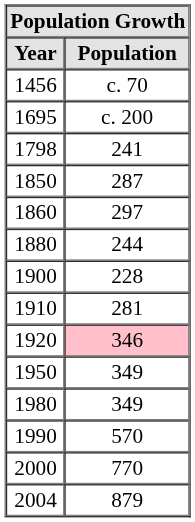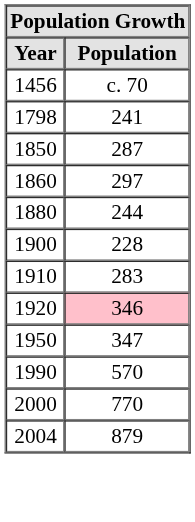- row: 1695 | c. 200
1910 | Population: 281 -> 283
1950 | Population: 349 -> 347
- row: 1980 | 349
